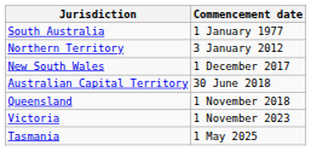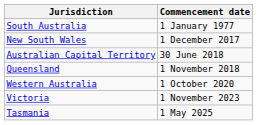- row: Northern Territory | 3 January 2012
+ row: Western Australia | 1 October 2020
